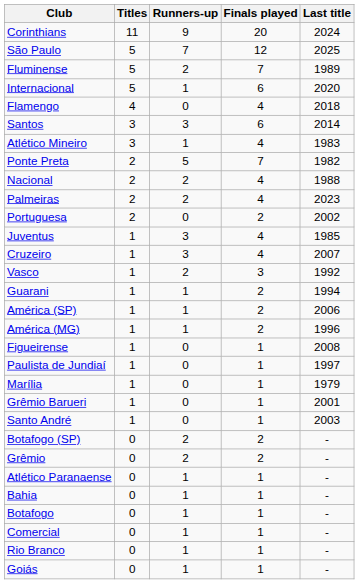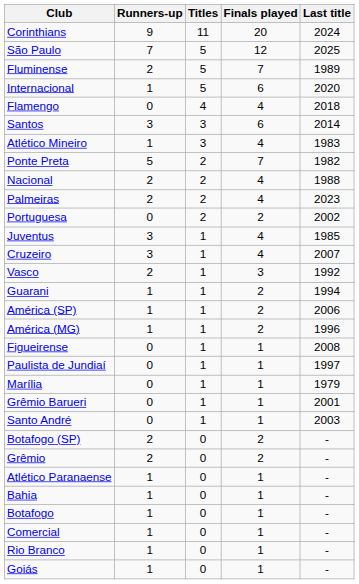columns swapped: Titles <-> Runners-up
